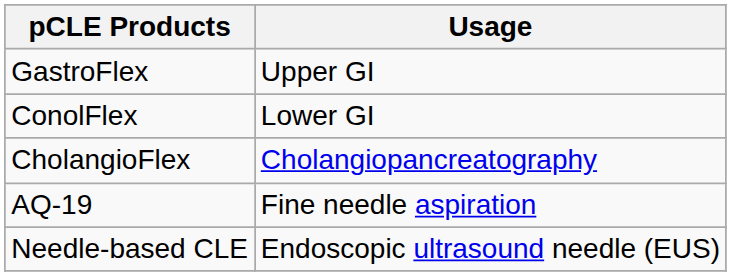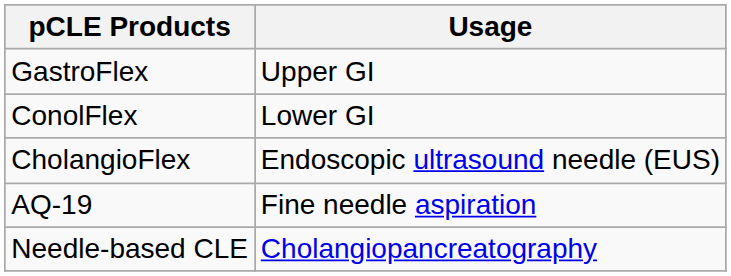CholangioFlex | Usage: Cholangiopancreatography -> Endoscopic ultrasound needle (EUS)
Needle-based CLE | Usage: Endoscopic ultrasound needle (EUS) -> Cholangiopancreatography
